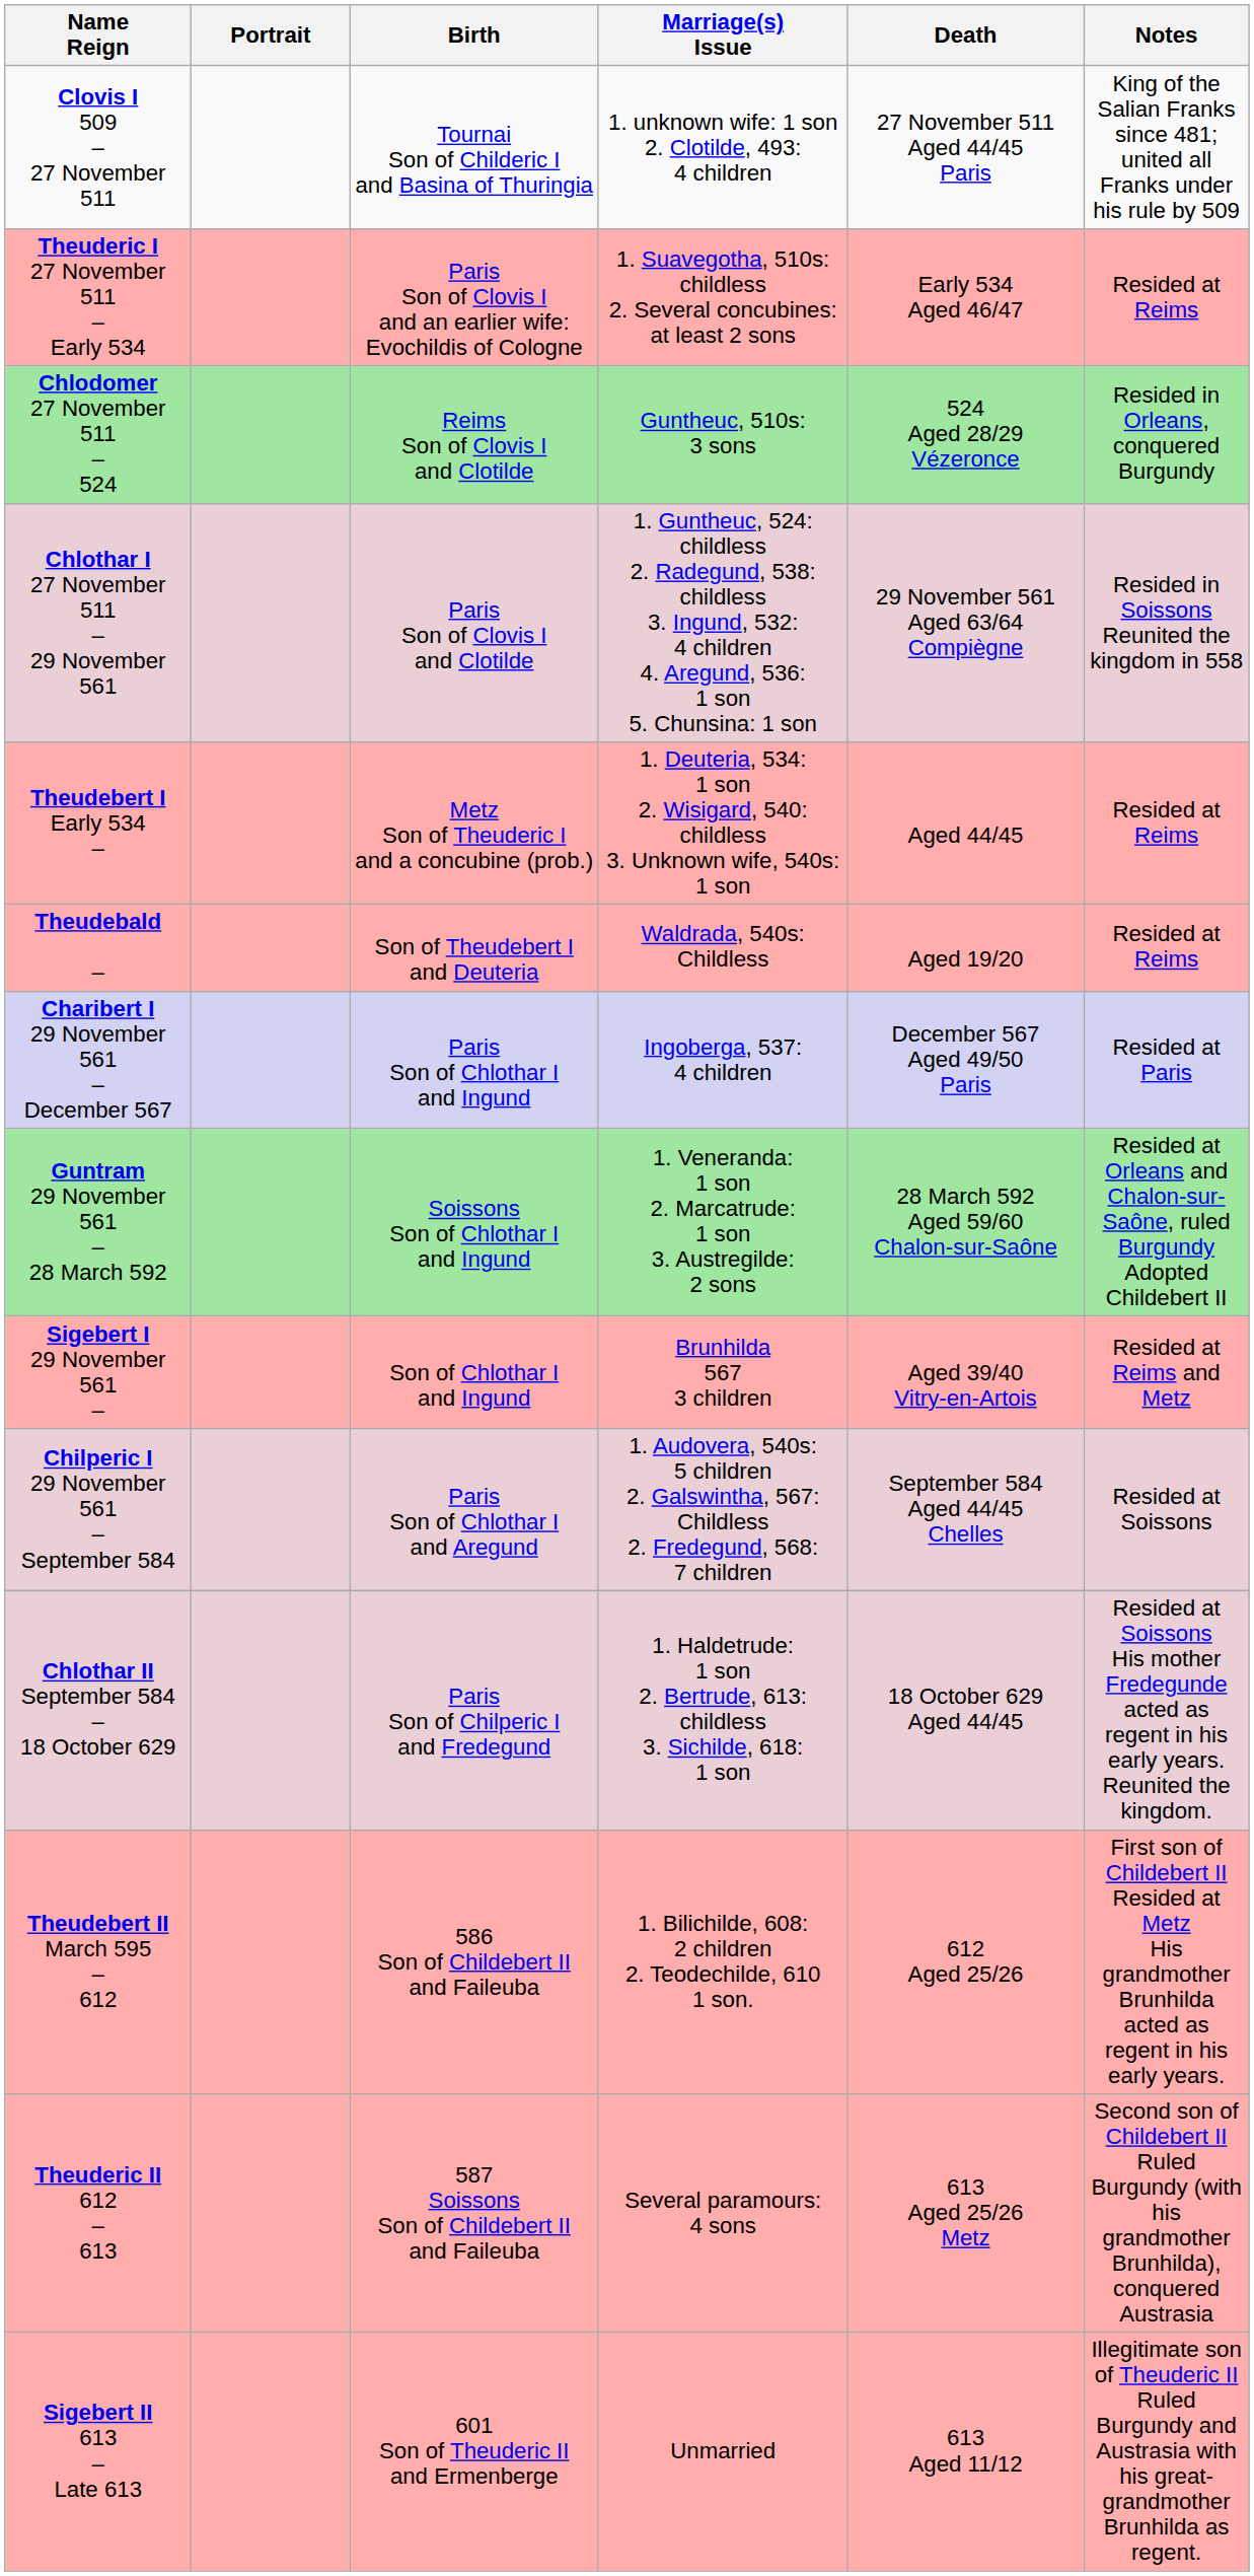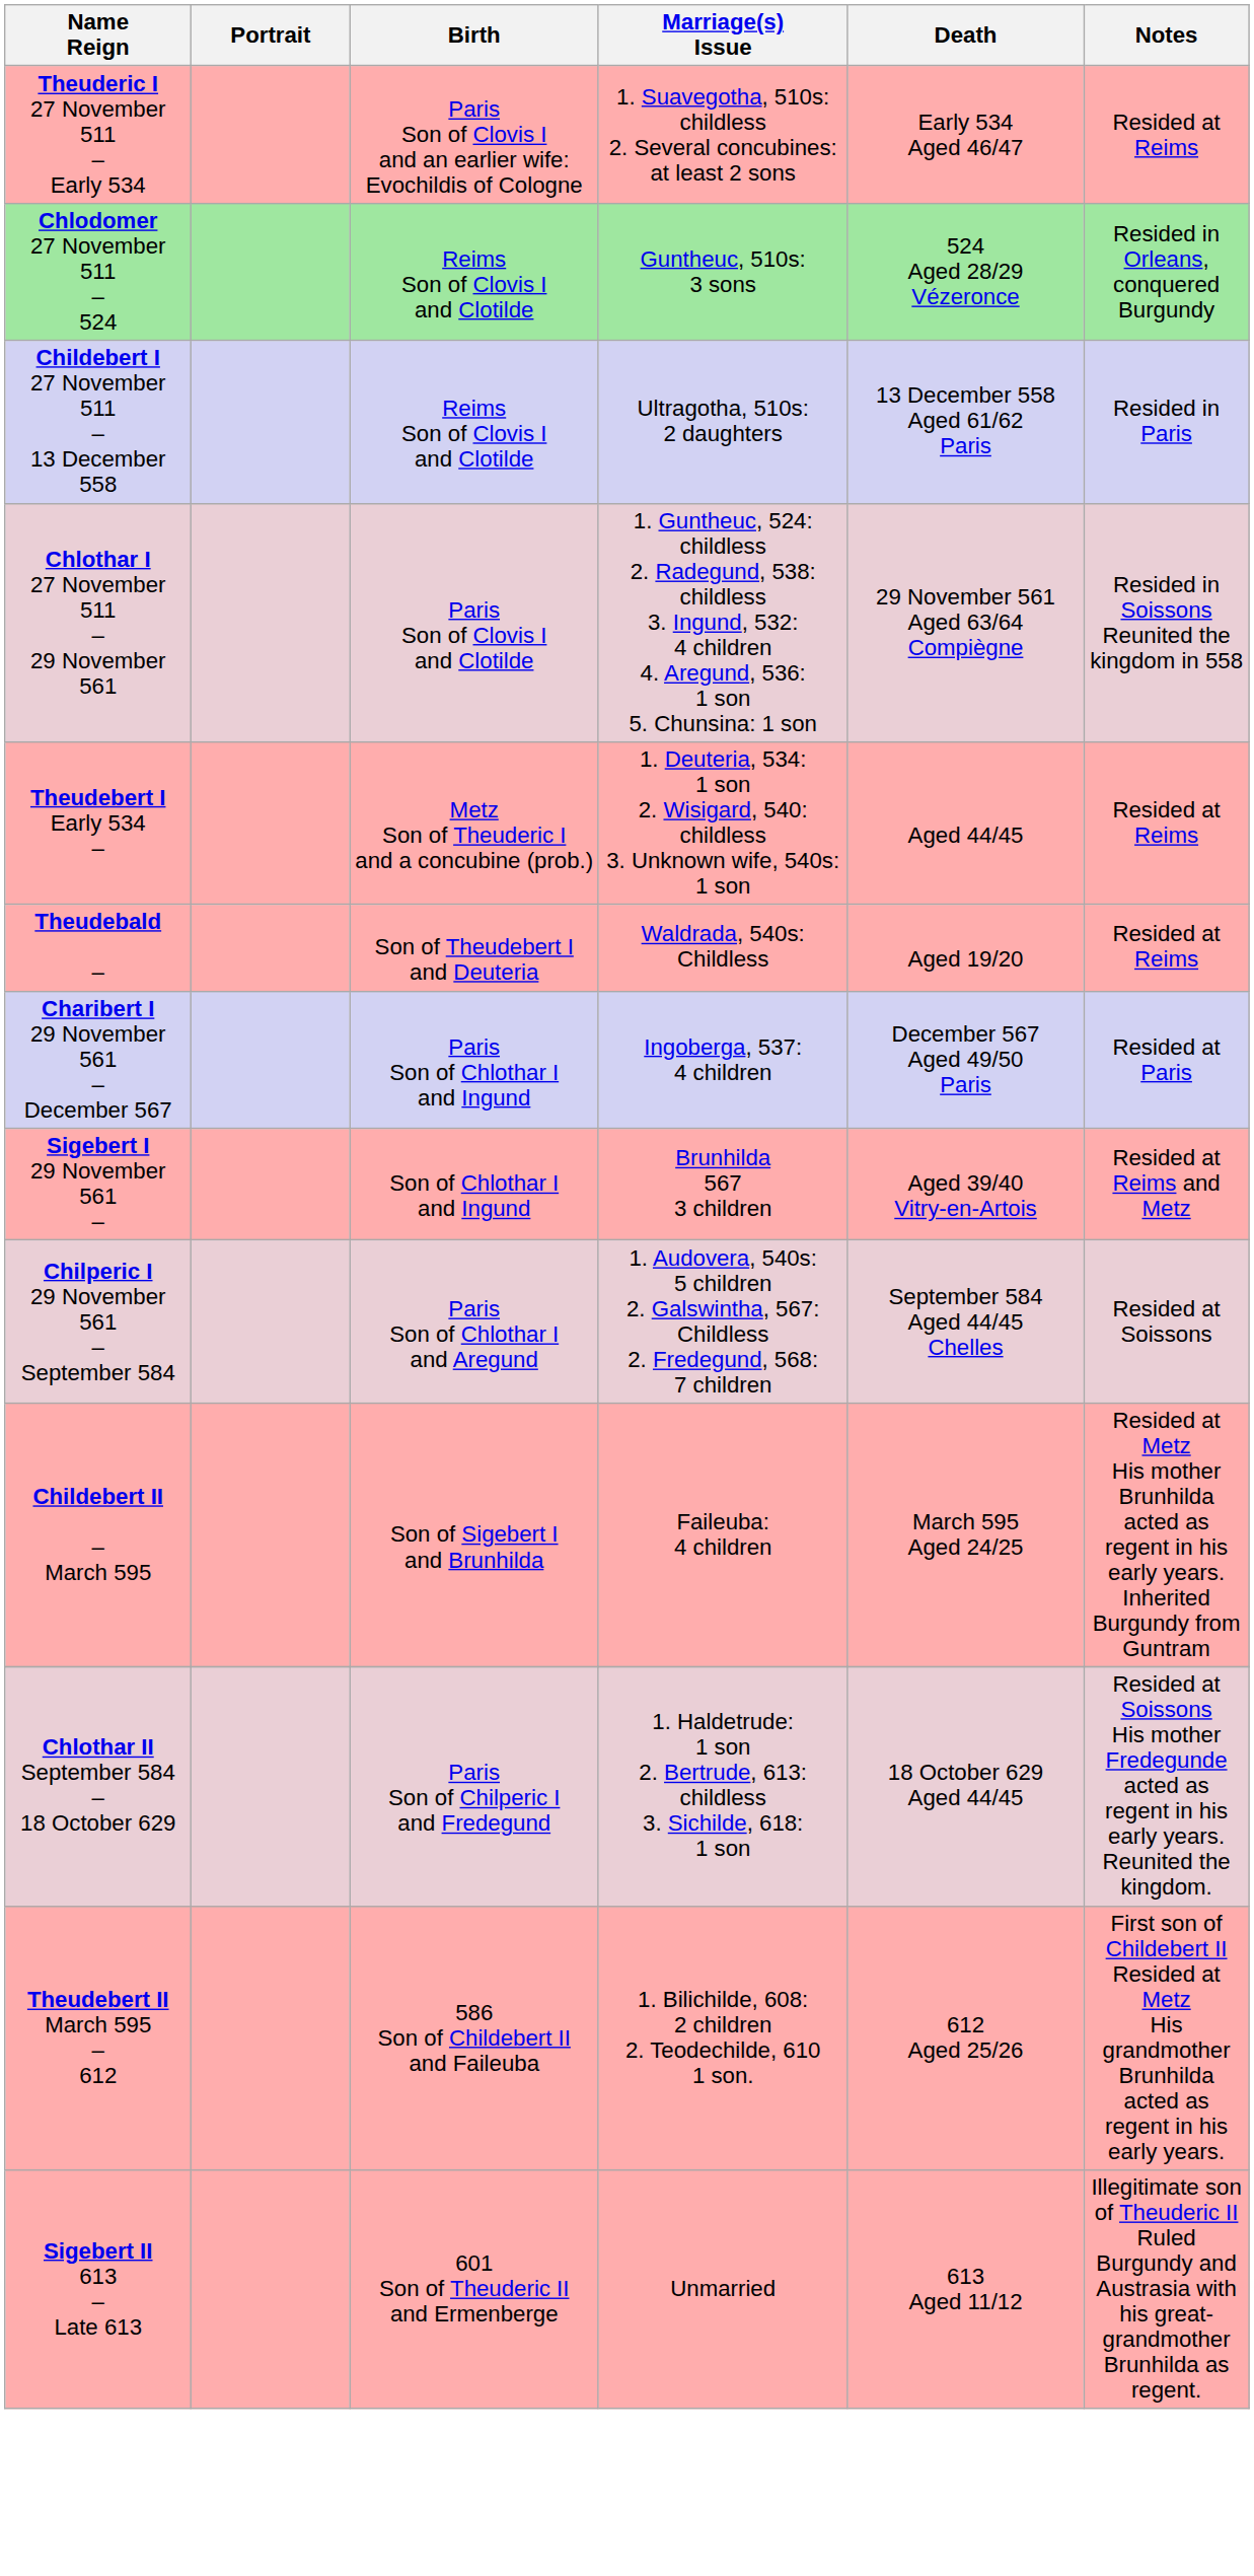- row: Clovis I 509 – 27 November 511 | Tournai Son of Childeric I and Basina of Thuringia | 1. unknown wife: 1 son 2. Clotilde, 493: 4 children | 27 November 511 Aged 44/45 Paris | King of the Salian Franks since 481; united all Franks under his rule by 509
+ row: Childebert I 27 November 511 – 13 December 558 | Reims Son of Clovis I and Clotilde | Ultragotha, 510s: 2 daughters | 13 December 558 Aged 61/62 Paris | Resided in Paris
- row: Guntram 29 November 561 – 28 March 592 | Soissons Son of Chlothar I and Ingund | 1. Veneranda: 1 son 2. Marcatrude: 1 son 3. Austregilde: 2 sons | 28 March 592 Aged 59/60 Chalon-sur-Saône | Resided at Orleans and Chalon-sur-Saône, ruled Burgundy Adopted Childebert II
+ row: Childebert II – March 595 | Son of Sigebert I and Brunhilda | Faileuba: 4 children | March 595 Aged 24/25 | Resided at Metz His mother Brunhilda acted as regent in his early years. Inherited Burgundy from Guntram
- row: Theuderic II 612 – 613 | 587 Soissons Son of Childebert II and Faileuba | Several paramours: 4 sons | 613 Aged 25/26 Metz | Second son of Childebert II Ruled Burgundy (with his grandmother Brunhilda), conquered Austrasia
